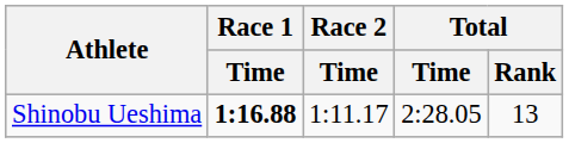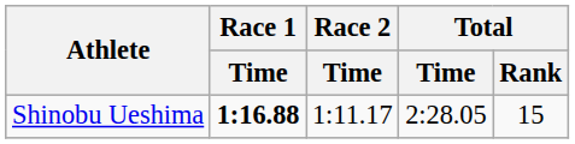Shinobu Ueshima | Total / Rank: 13 -> 15
